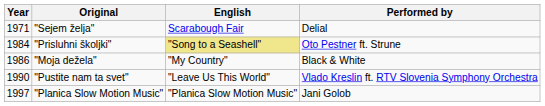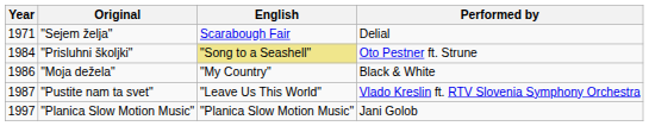"Pustite nam ta svet" | Year: 1990 -> 1987
